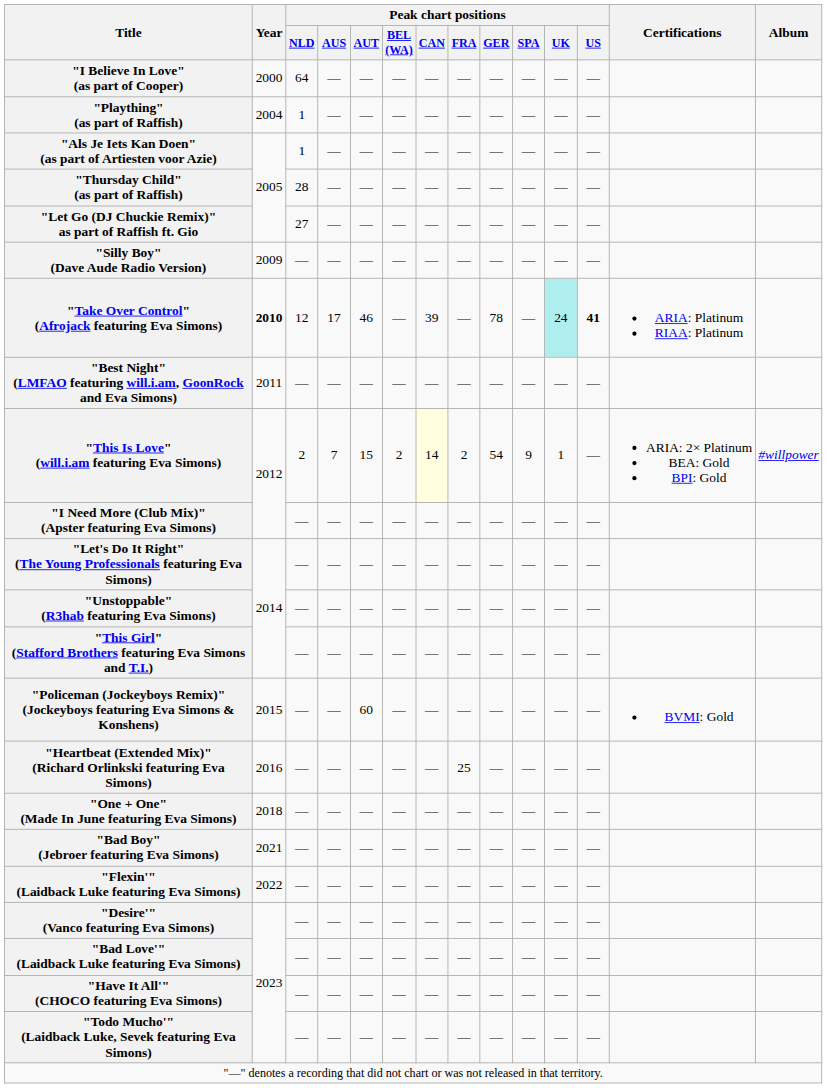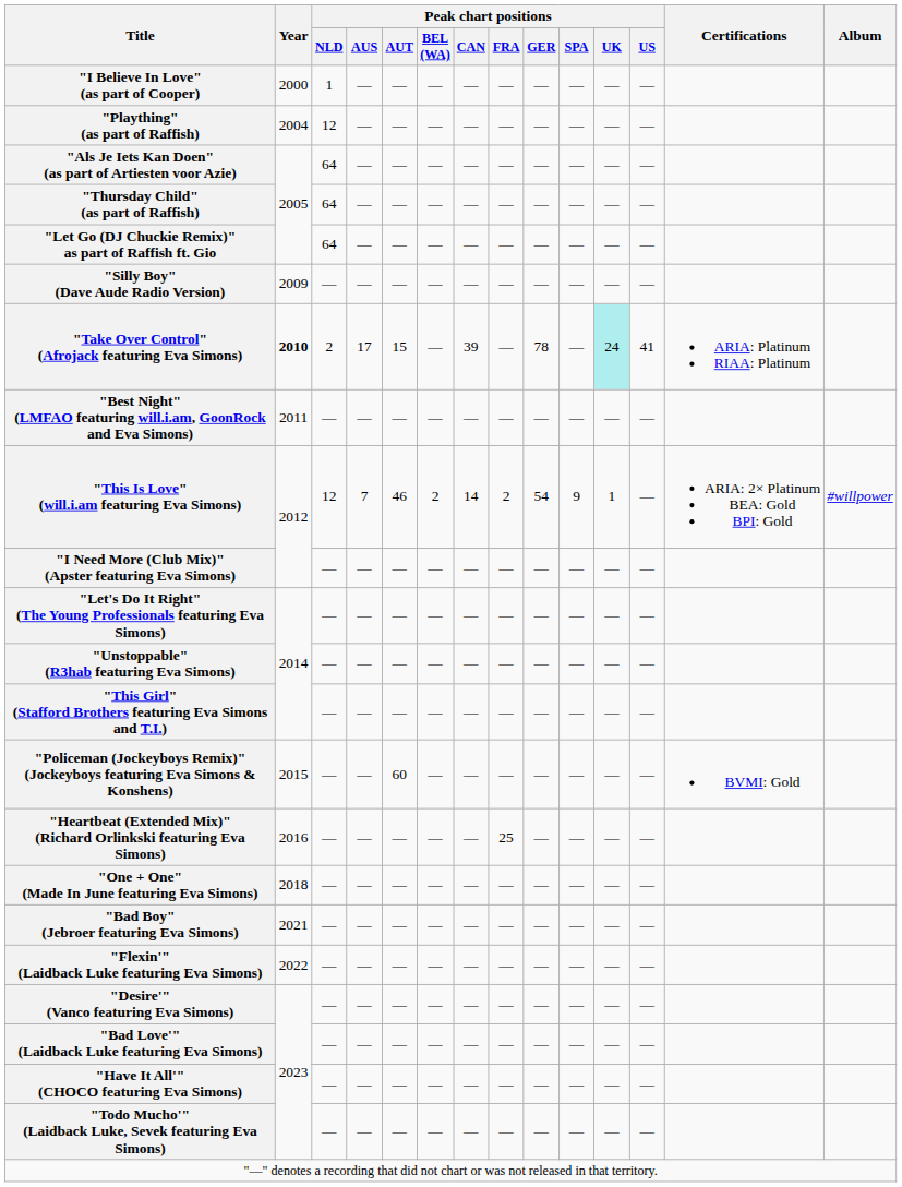"I Believe In Love" (as part of Cooper) | Peak chart positions / NLD: 64 -> 1
"Plaything" (as part of Raffish) | Peak chart positions / NLD: 1 -> 12
"Als Je Iets Kan Doen" (as part of Artiesten voor Azie) | Peak chart positions / NLD: 1 -> 64
"Thursday Child" (as part of Raffish) | Peak chart positions / NLD: 28 -> 64
"Let Go (DJ Chuckie Remix)" as part of Raffish ft. Gio | Peak chart positions / NLD: 27 -> 64
"Take Over Control" (Afrojack featuring Eva Simons) | Peak chart positions / NLD: 12 -> 2
"Take Over Control" (Afrojack featuring Eva Simons) | Peak chart positions / AUT: 46 -> 15
"Take Over Control" (Afrojack featuring Eva Simons) | Peak chart positions / US: bold -> normal
"This Is Love" (will.i.am featuring Eva Simons) | Peak chart positions / NLD: 2 -> 12
"This Is Love" (will.i.am featuring Eva Simons) | Peak chart positions / AUT: 15 -> 46
"This Is Love" (will.i.am featuring Eva Simons) | Peak chart positions / CAN: lightyellow background -> no background
